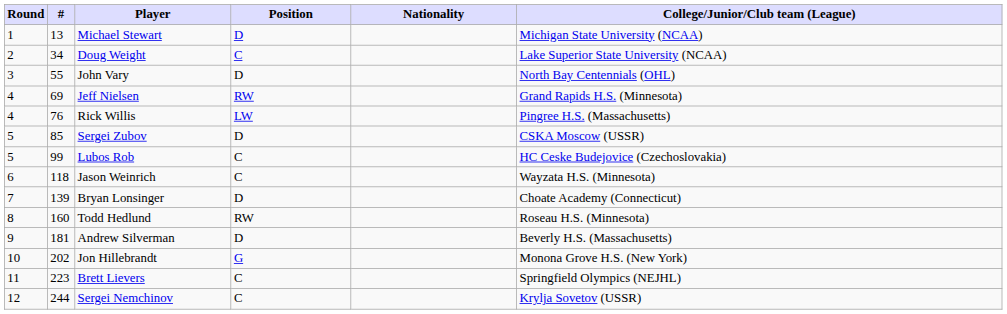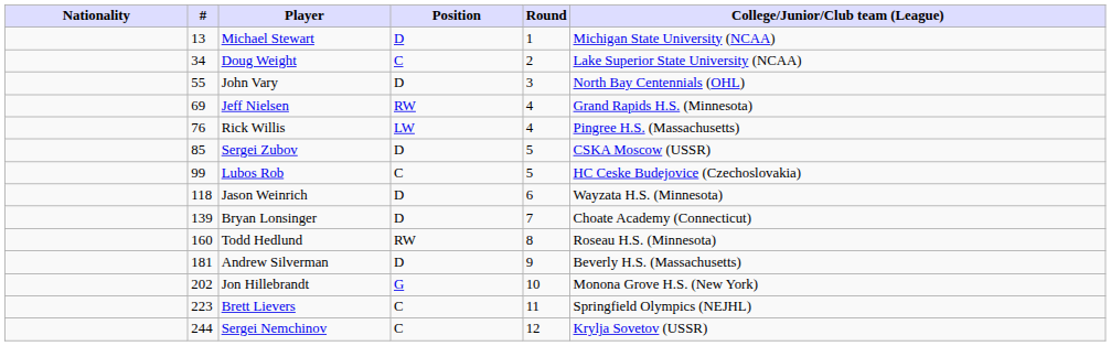columns swapped: Round <-> Nationality
Jason Weinrich | Position: C -> D
